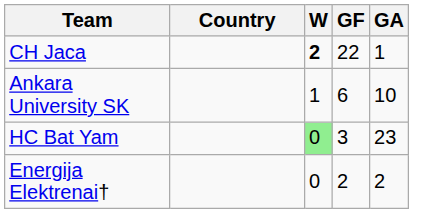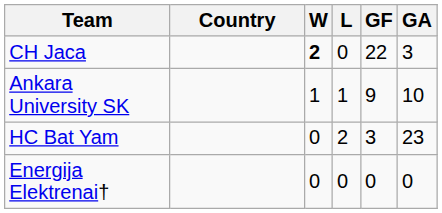+ column: L | 0 | 1 | 2 | 0
CH Jaca | GA: 1 -> 3
Ankara University SK | GF: 6 -> 9
HC Bat Yam | W: lightgreen background -> no background
Energija Elektrenai† | GF: 2 -> 0
Energija Elektrenai† | GA: 2 -> 0
